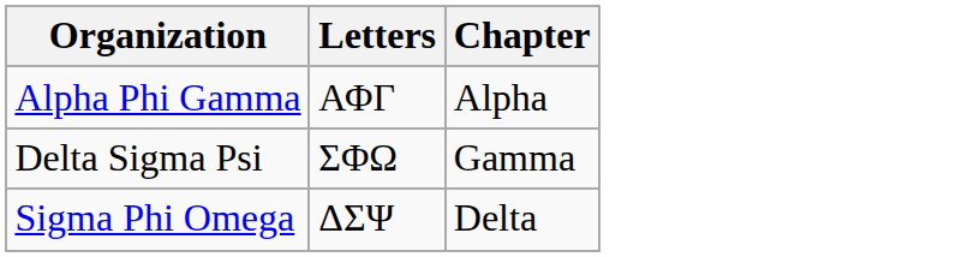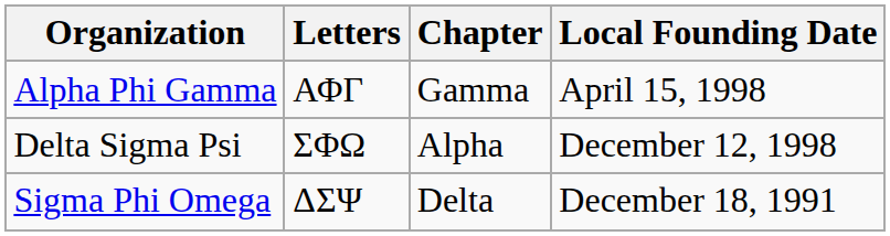+ column: Local Founding Date | April 15, 1998 | December 12, 1998 | December 18, 1991
Alpha Phi Gamma | Chapter: Alpha -> Gamma
Delta Sigma Psi | Chapter: Gamma -> Alpha
